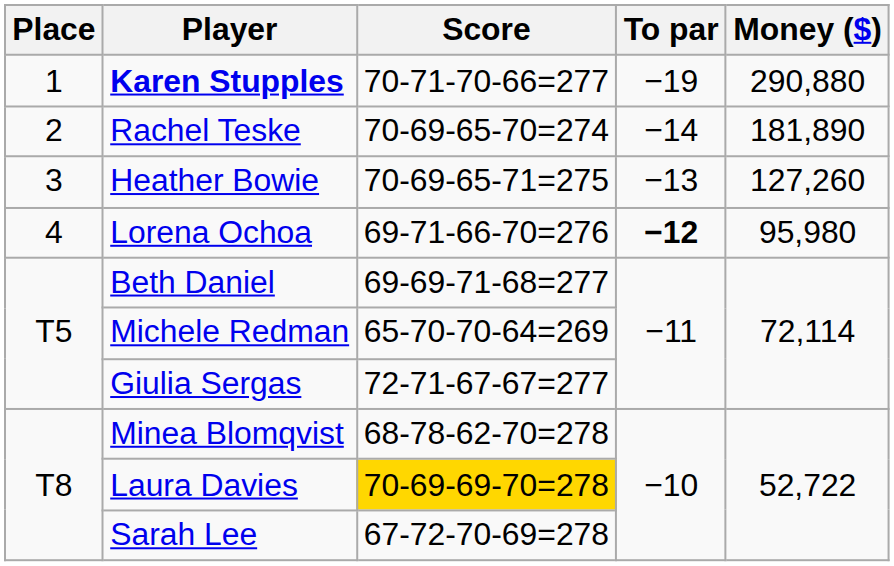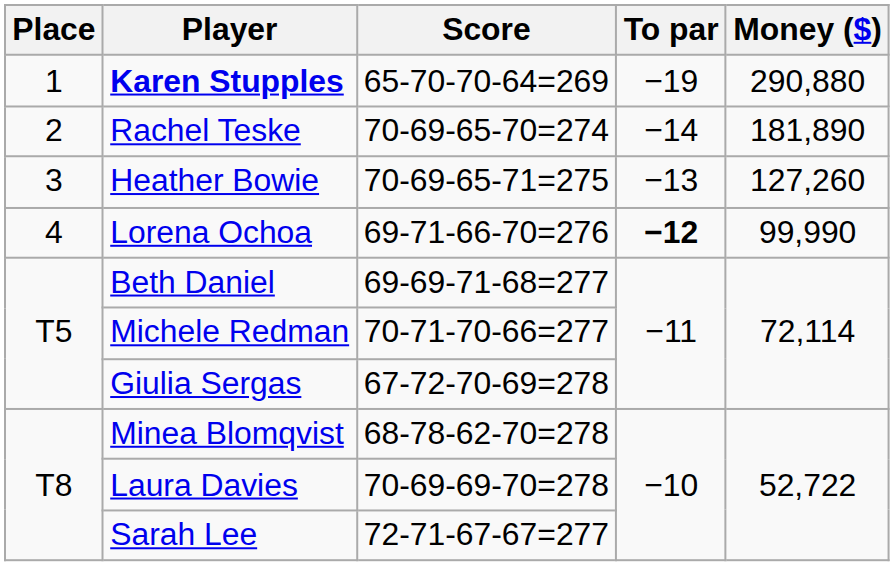Karen Stupples | Score: 70-71-70-66=277 -> 65-70-70-64=269
Lorena Ochoa | Money ($): 95,980 -> 99,990
Michele Redman | Score: 65-70-70-64=269 -> 70-71-70-66=277
Giulia Sergas | Score: 72-71-67-67=277 -> 67-72-70-69=278
Laura Davies | Score: gold background -> no background
Sarah Lee | Score: 67-72-70-69=278 -> 72-71-67-67=277
